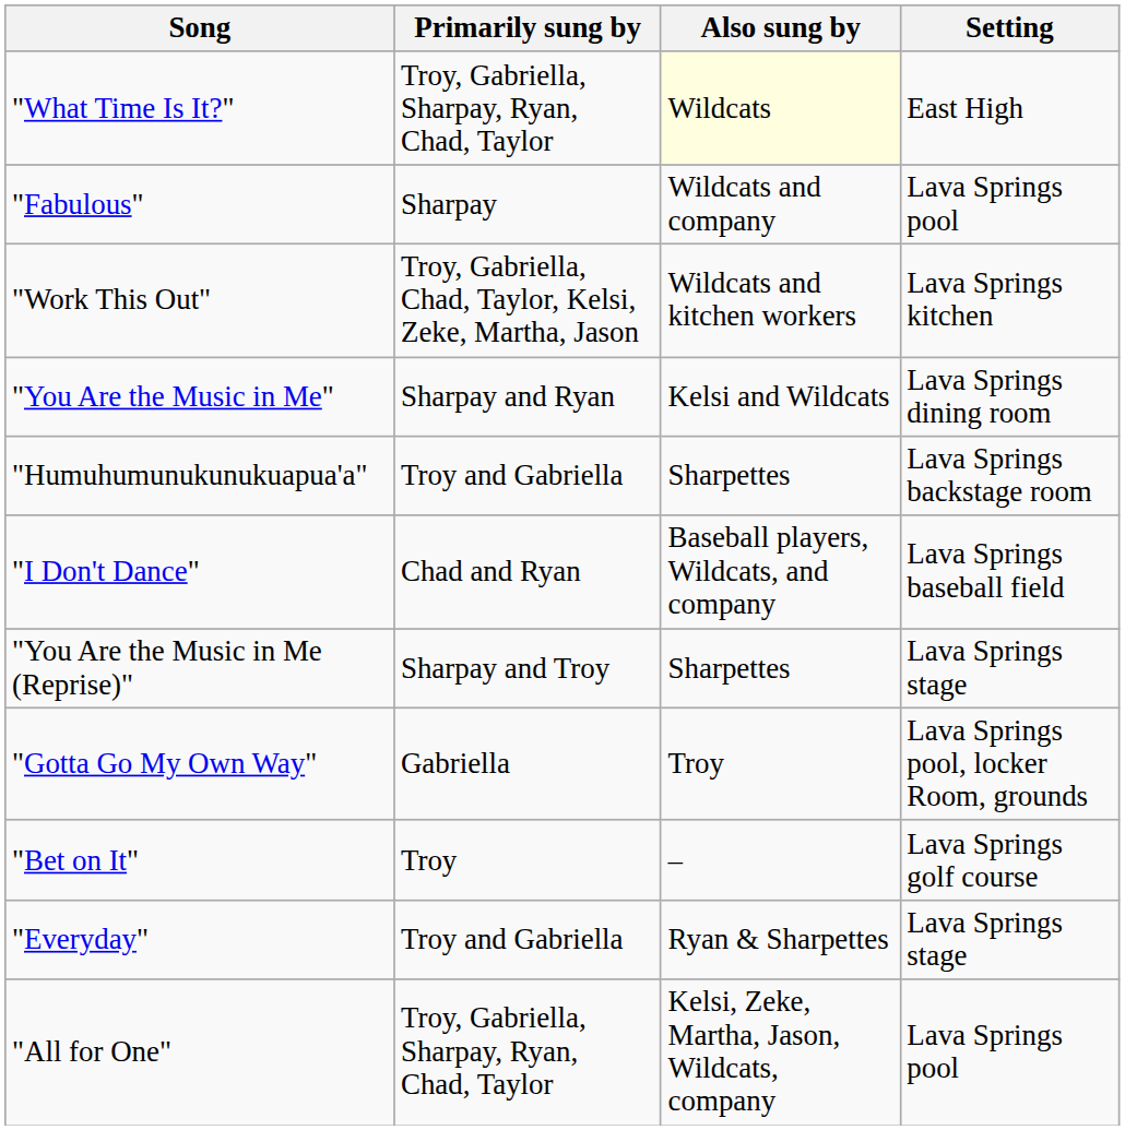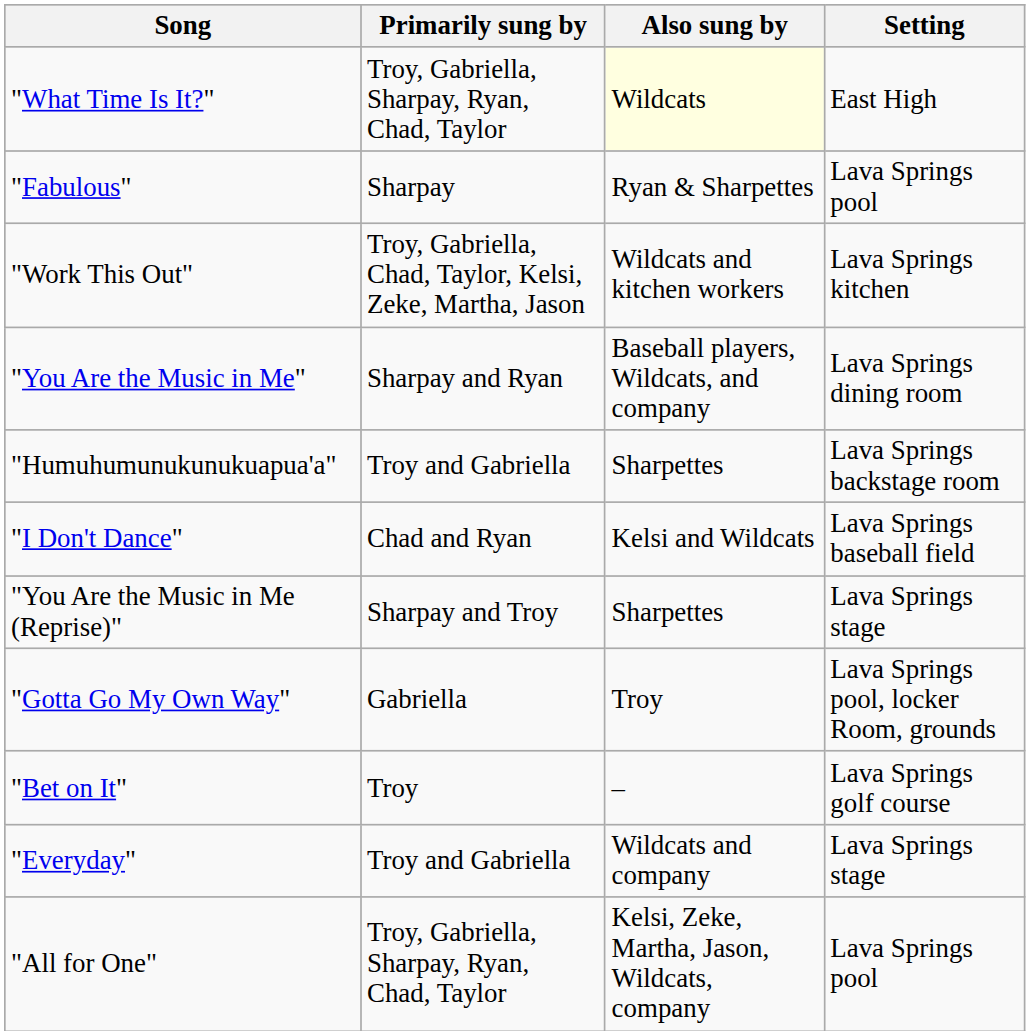"Fabulous" | Also sung by: Wildcats and company -> Ryan & Sharpettes
"You Are the Music in Me" | Also sung by: Kelsi and Wildcats -> Baseball players, Wildcats, and company
"I Don't Dance" | Also sung by: Baseball players, Wildcats, and company -> Kelsi and Wildcats
"Everyday" | Also sung by: Ryan & Sharpettes -> Wildcats and company
